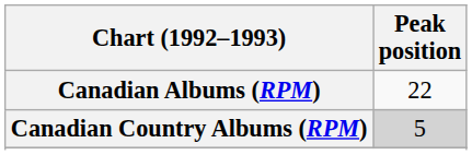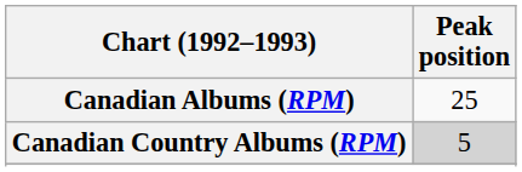Canadian Albums (RPM) | Peak position: 22 -> 25
